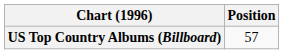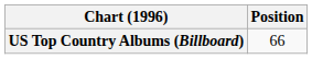US Top Country Albums (Billboard) | Position: 57 -> 66
